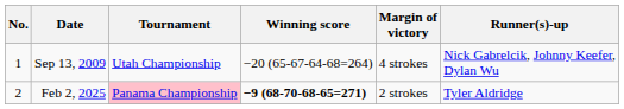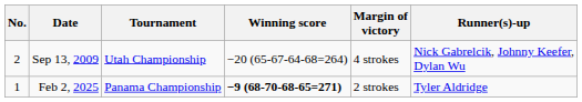Sep 13, 2009 | No.: 1 -> 2
Feb 2, 2025 | No.: 2 -> 1
Feb 2, 2025 | Tournament: pink background -> no background
